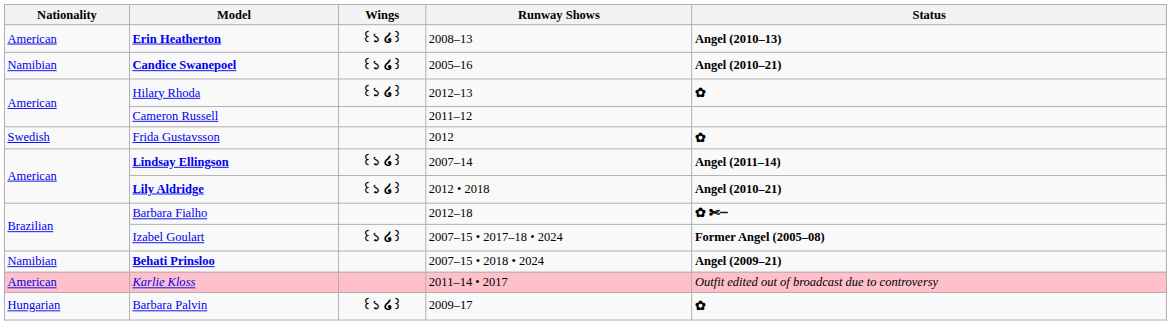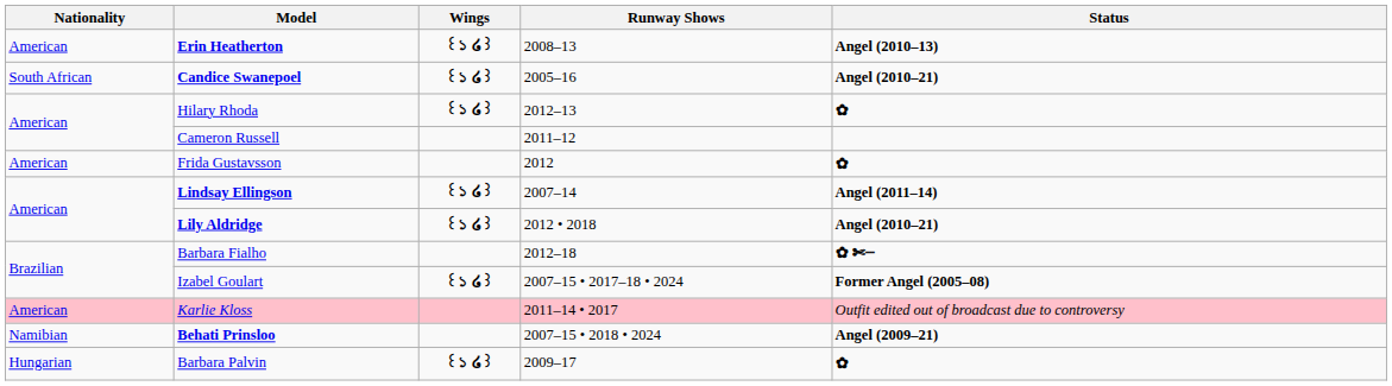Candice Swanepoel | Nationality: Namibian -> South African
Frida Gustavsson | Nationality: Swedish -> American
rows swapped: Behati Prinsloo <-> Karlie Kloss
